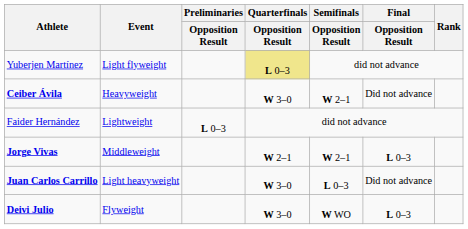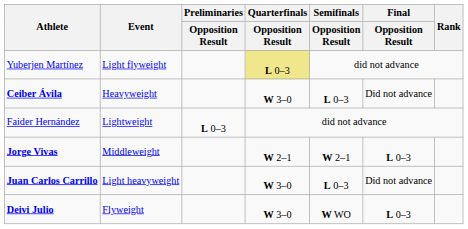Ceiber Ávila | Semifinals / Opposition Result: W 2–1 -> L 0–3
